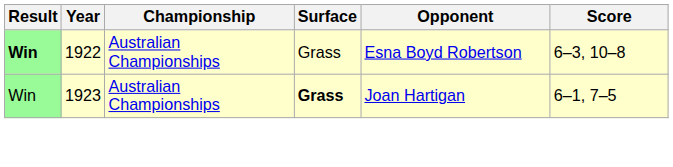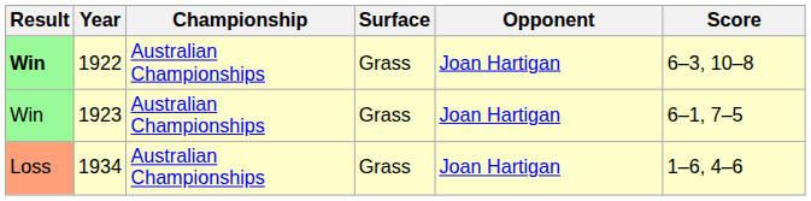1922 | Opponent: Esna Boyd Robertson -> Joan Hartigan
1923 | Surface: bold -> normal
+ row: Loss | 1934 | Australian Championships | Grass | Joan Hartigan | 1–6, 4–6
